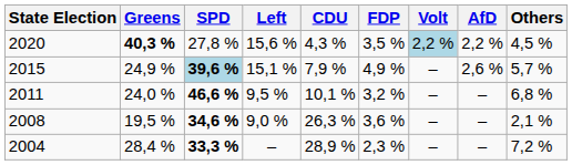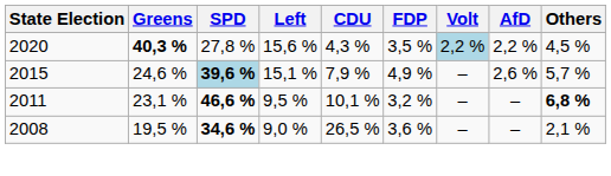2015 | Greens: 24,9 % -> 24,6 %
2011 | Greens: 24,0 % -> 23,1 %
2011 | Others: normal -> bold
2008 | CDU: 26,3 % -> 26,5 %
- row: 2004 | 28,4 % | 33,3 % | – | 28,9 % | 2,3 % | – | – | 7,2 %
